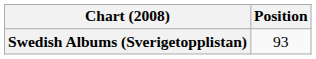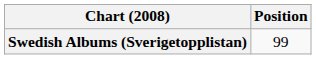Swedish Albums (Sverigetopplistan) | Position: 93 -> 99
